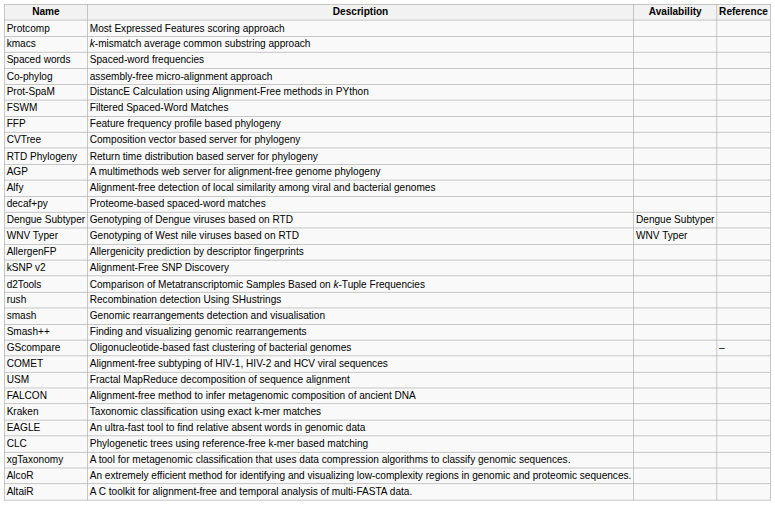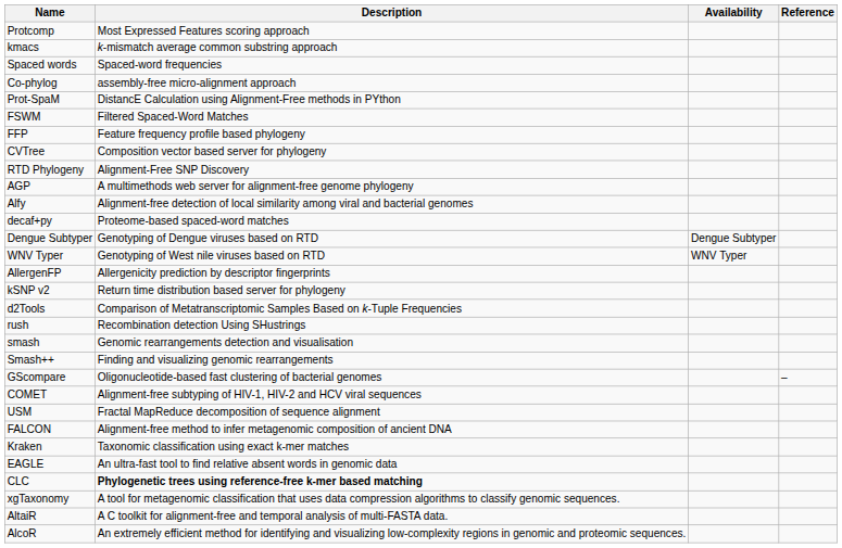RTD Phylogeny | Description: Return time distribution based server for phylogeny -> Alignment-Free SNP Discovery
kSNP v2 | Description: Alignment-Free SNP Discovery -> Return time distribution based server for phylogeny
CLC | Description: normal -> bold
rows swapped: AlcoR <-> AltaiR
